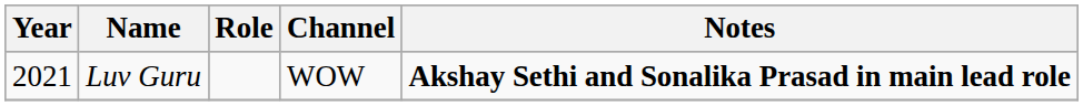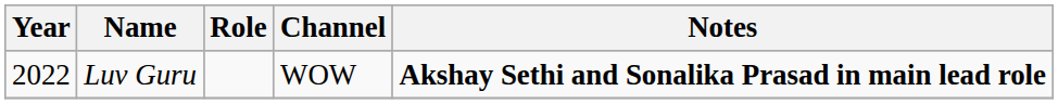Luv Guru | Year: 2021 -> 2022
